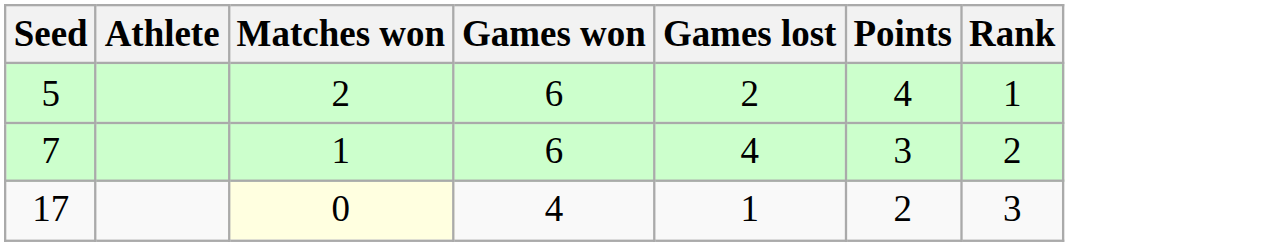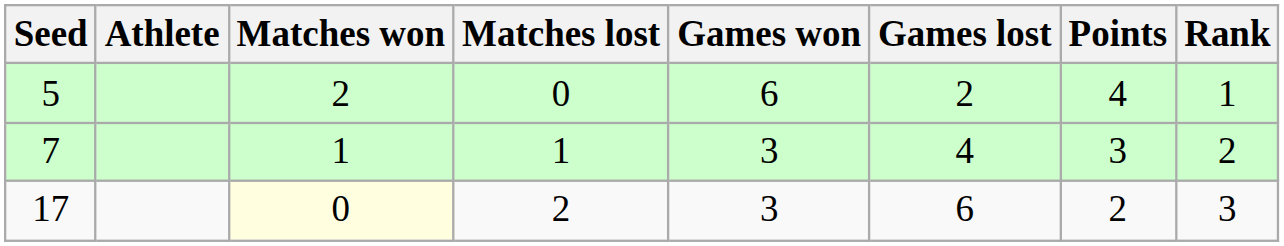+ column: Matches lost | 0 | 1 | 2
7 | Games won: 6 -> 3
17 | Games won: 4 -> 3
17 | Games lost: 1 -> 6
